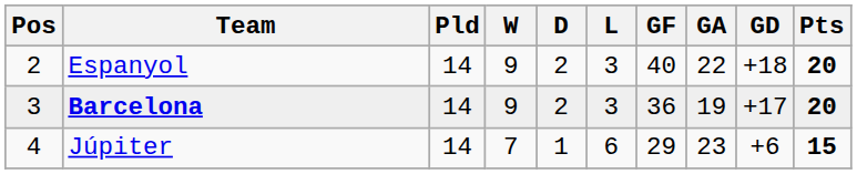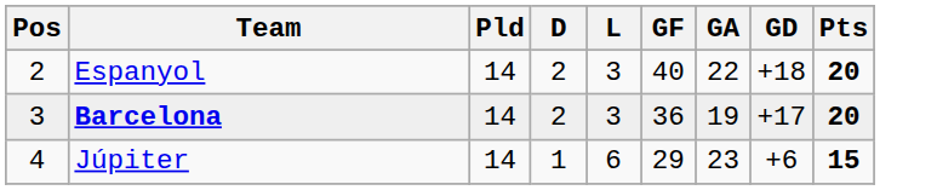- column: W | 9 | 9 | 7
